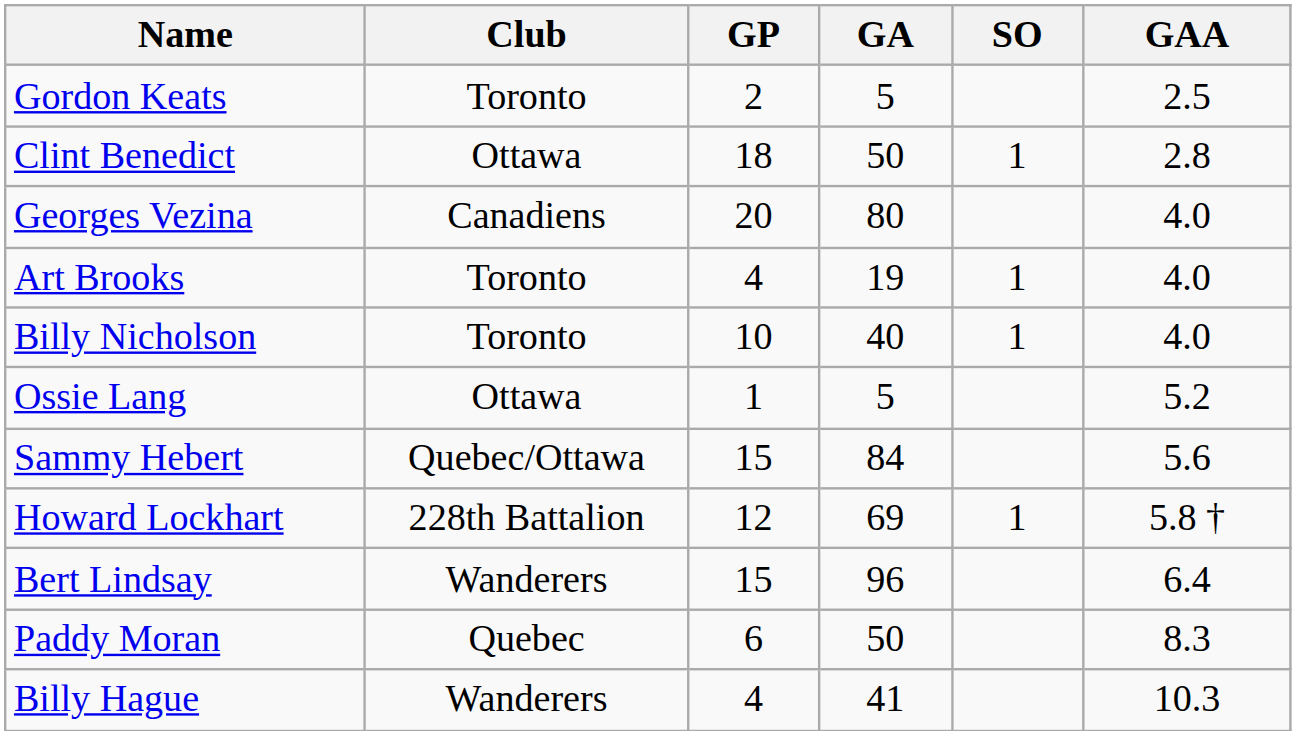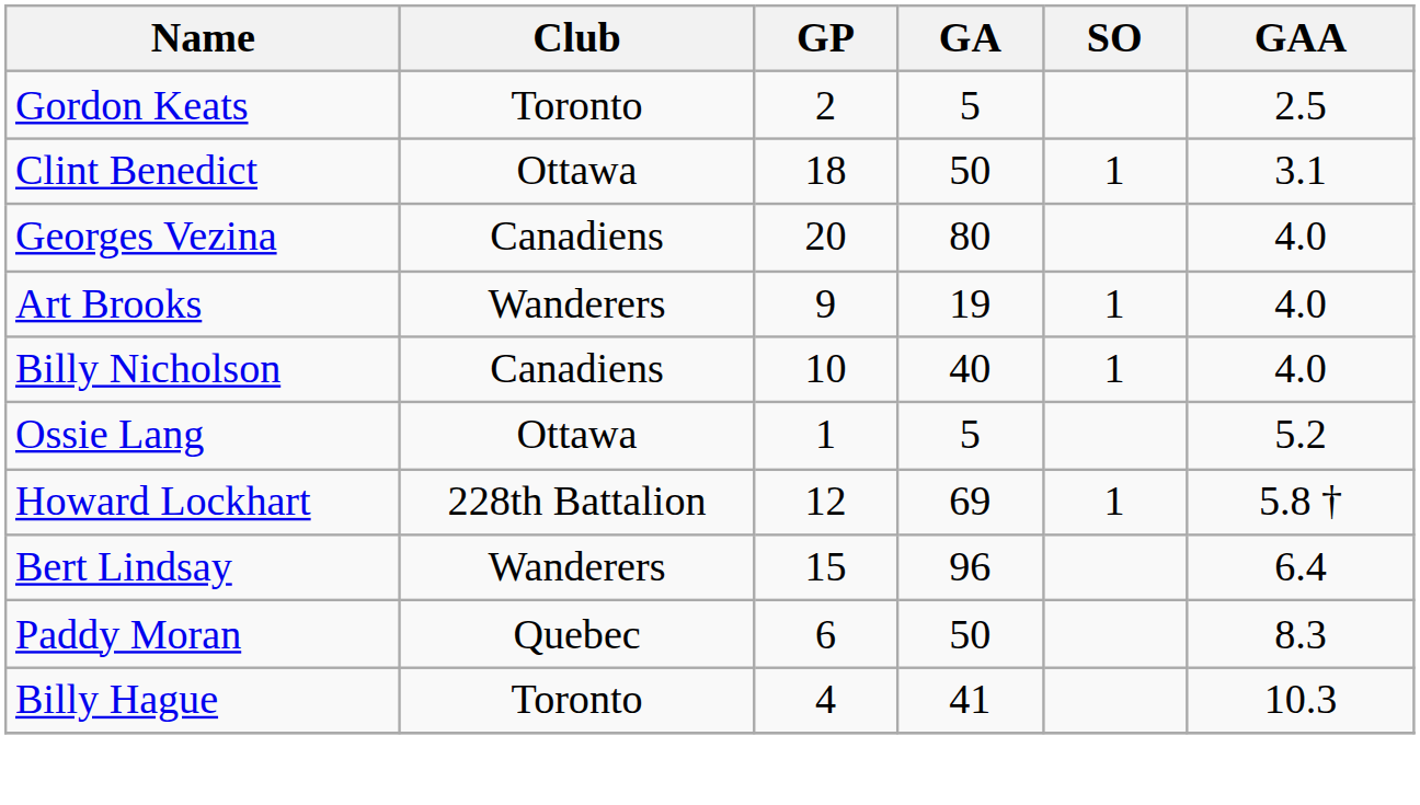Clint Benedict | GAA: 2.8 -> 3.1
Art Brooks | Club: Toronto -> Wanderers
Art Brooks | GP: 4 -> 9
Billy Nicholson | Club: Toronto -> Canadiens
- row: Sammy Hebert | Quebec/Ottawa | 15 | 84 | 5.6
Billy Hague | Club: Wanderers -> Toronto
